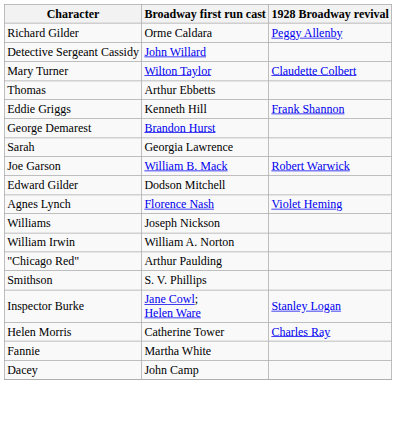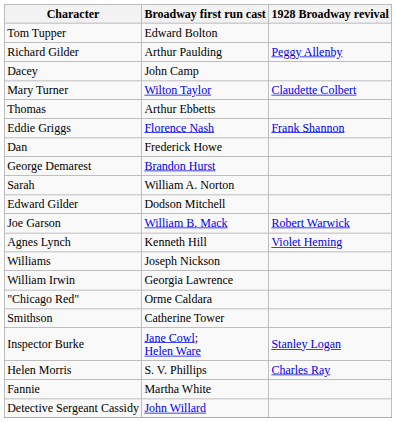+ row: Tom Tupper | Edward Bolton
Richard Gilder | Broadway first run cast: Orme Caldara -> Arthur Paulding
rows swapped: Dacey <-> Detective Sergeant Cassidy
Eddie Griggs | Broadway first run cast: Kenneth Hill -> Florence Nash
+ row: Dan | Frederick Howe
Sarah | Broadway first run cast: Georgia Lawrence -> William A. Norton
rows swapped: Joe Garson <-> Edward Gilder
Agnes Lynch | Broadway first run cast: Florence Nash -> Kenneth Hill
William Irwin | Broadway first run cast: William A. Norton -> Georgia Lawrence
"Chicago Red" | Broadway first run cast: Arthur Paulding -> Orme Caldara
Smithson | Broadway first run cast: S. V. Phillips -> Catherine Tower
Helen Morris | Broadway first run cast: Catherine Tower -> S. V. Phillips
